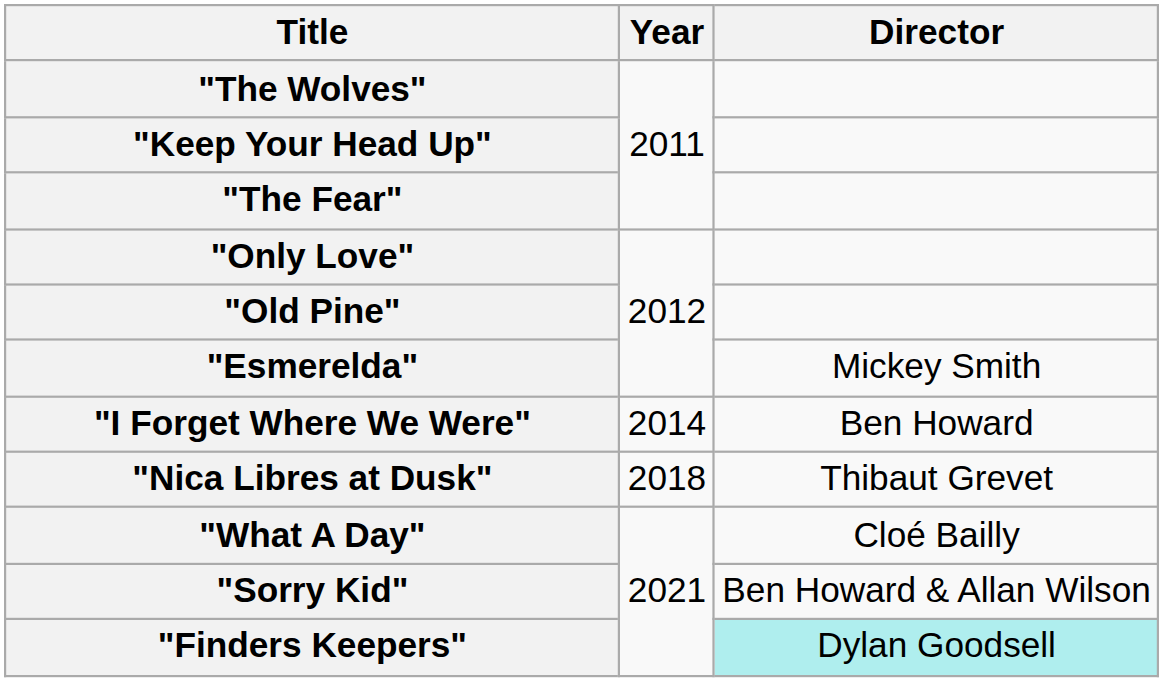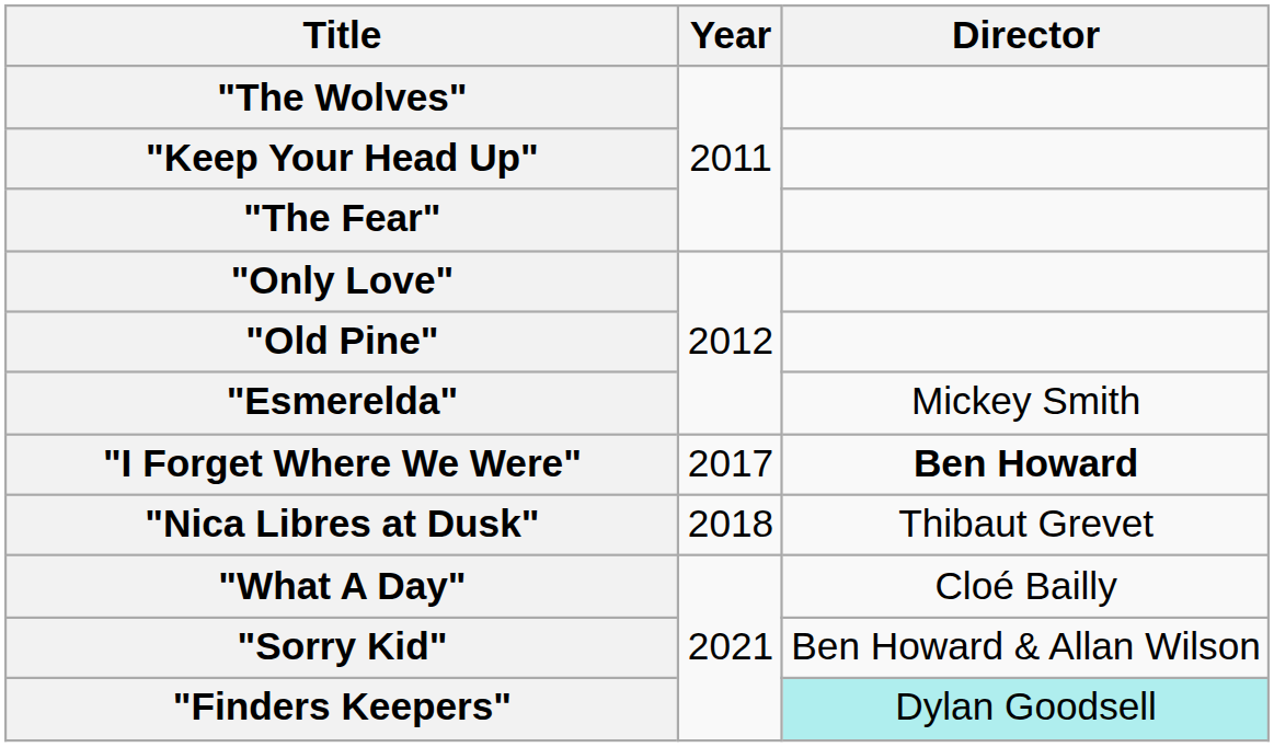"I Forget Where We Were" | Year: 2014 -> 2017
"I Forget Where We Were" | Director: normal -> bold
